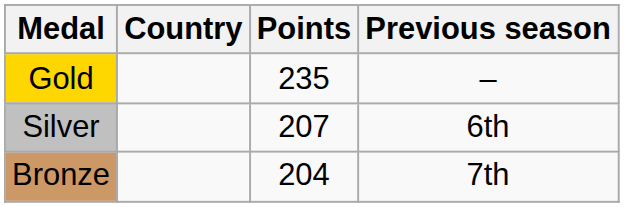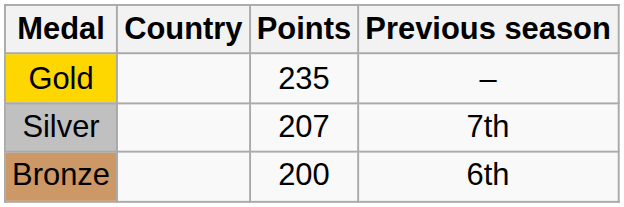Silver | Previous season: 6th -> 7th
Bronze | Points: 204 -> 200
Bronze | Previous season: 7th -> 6th
